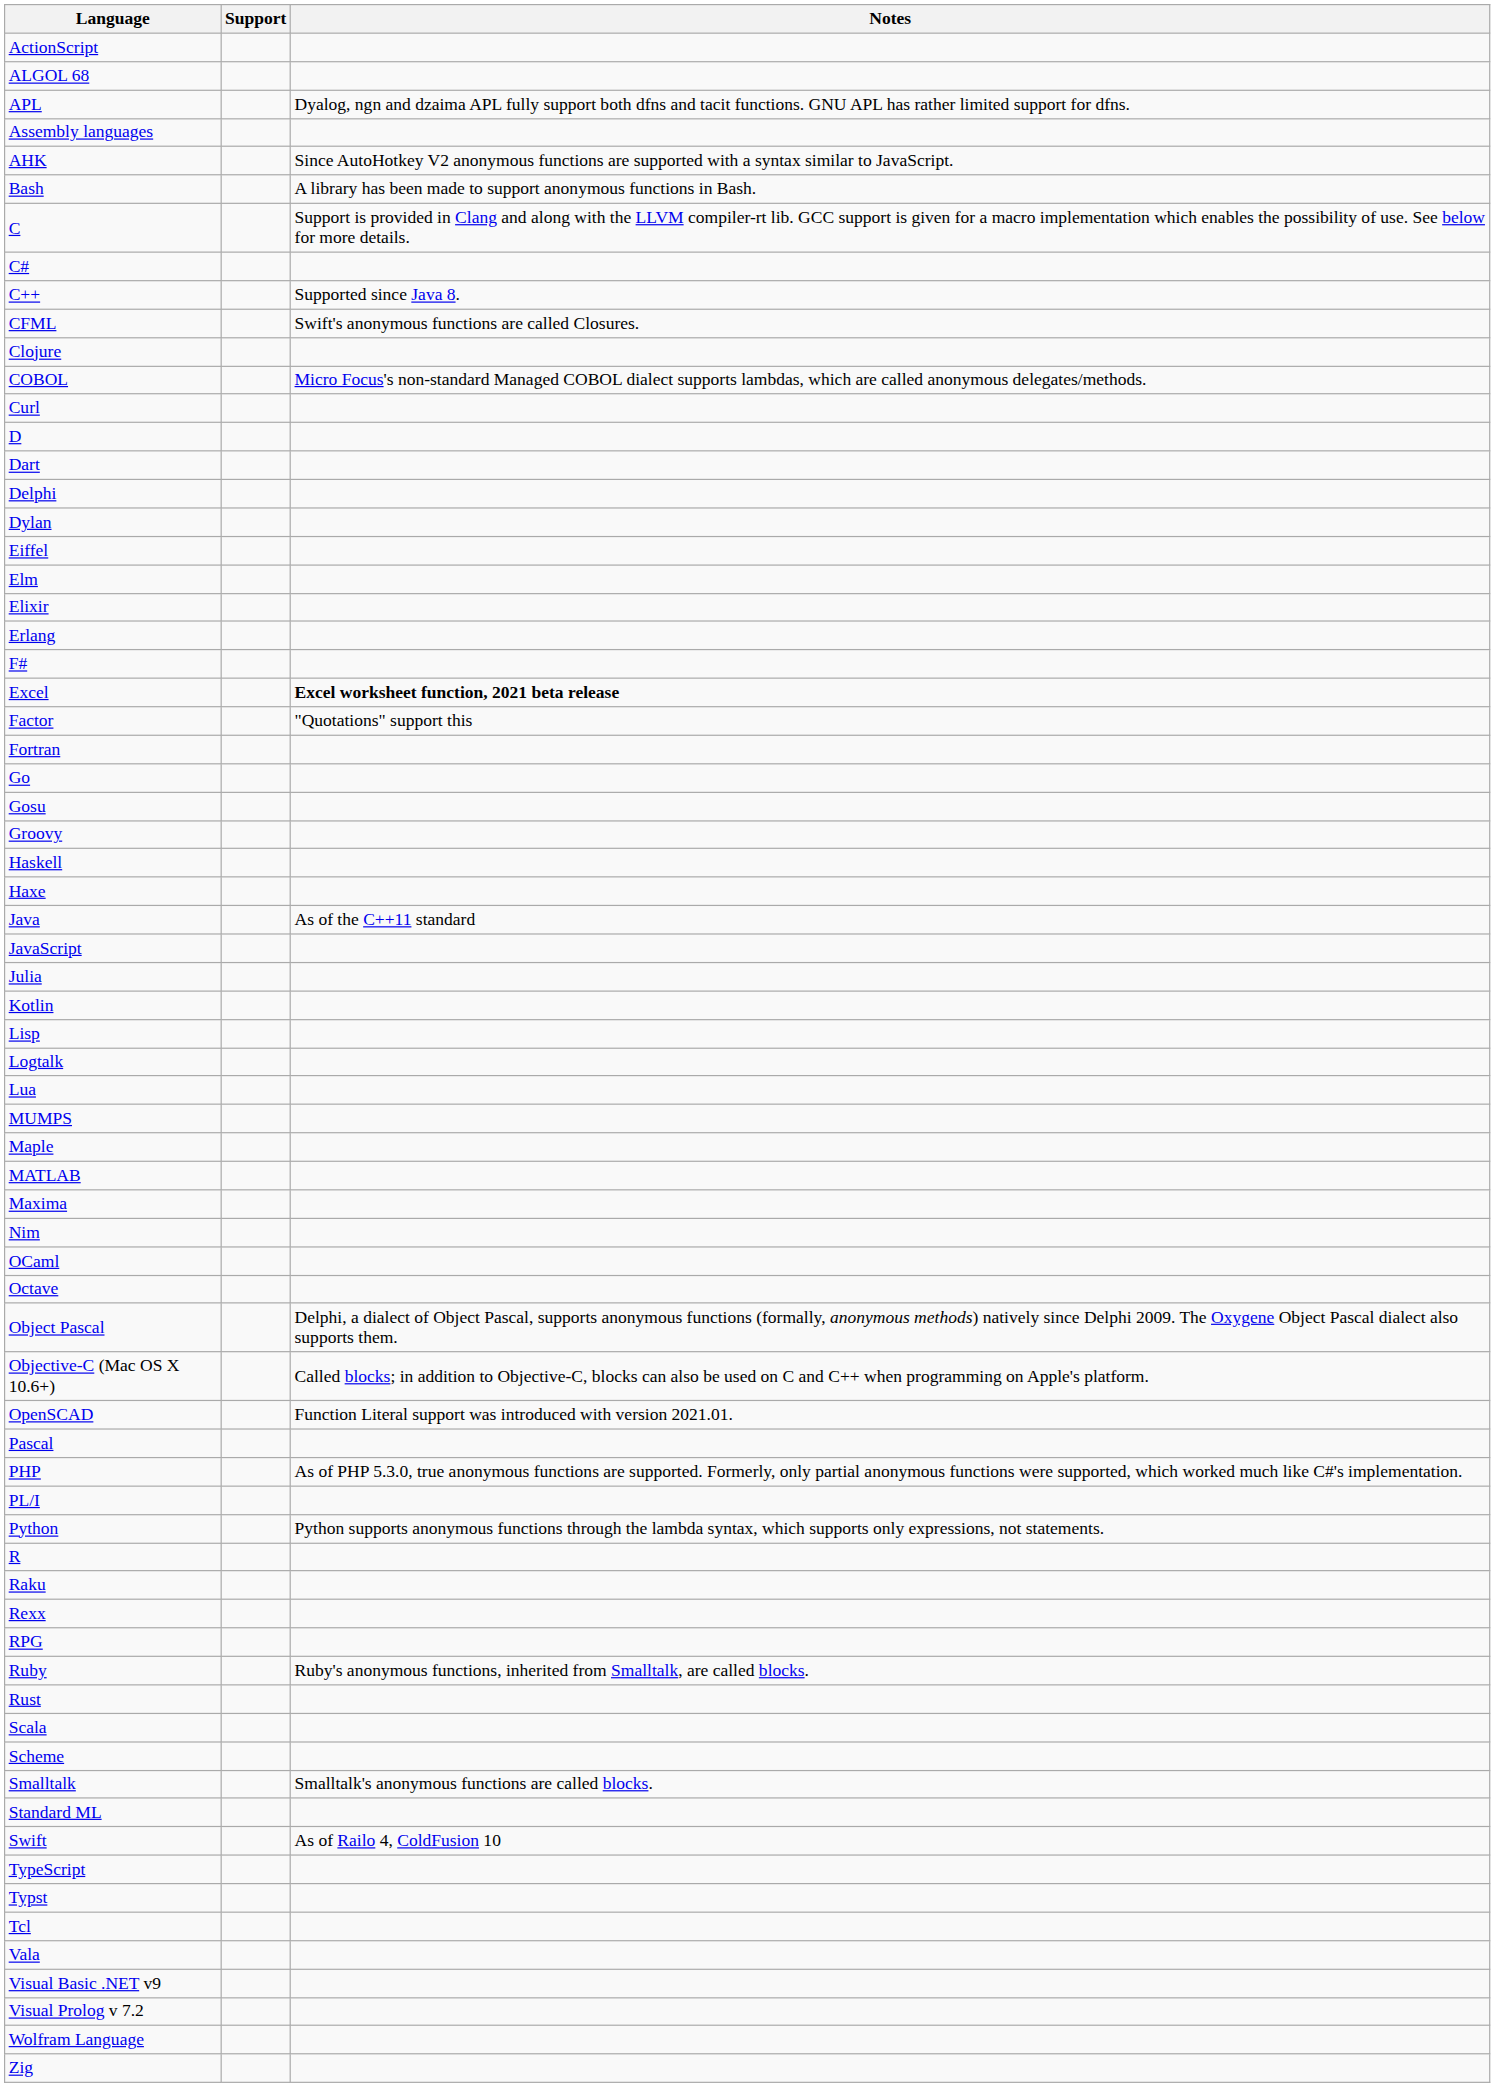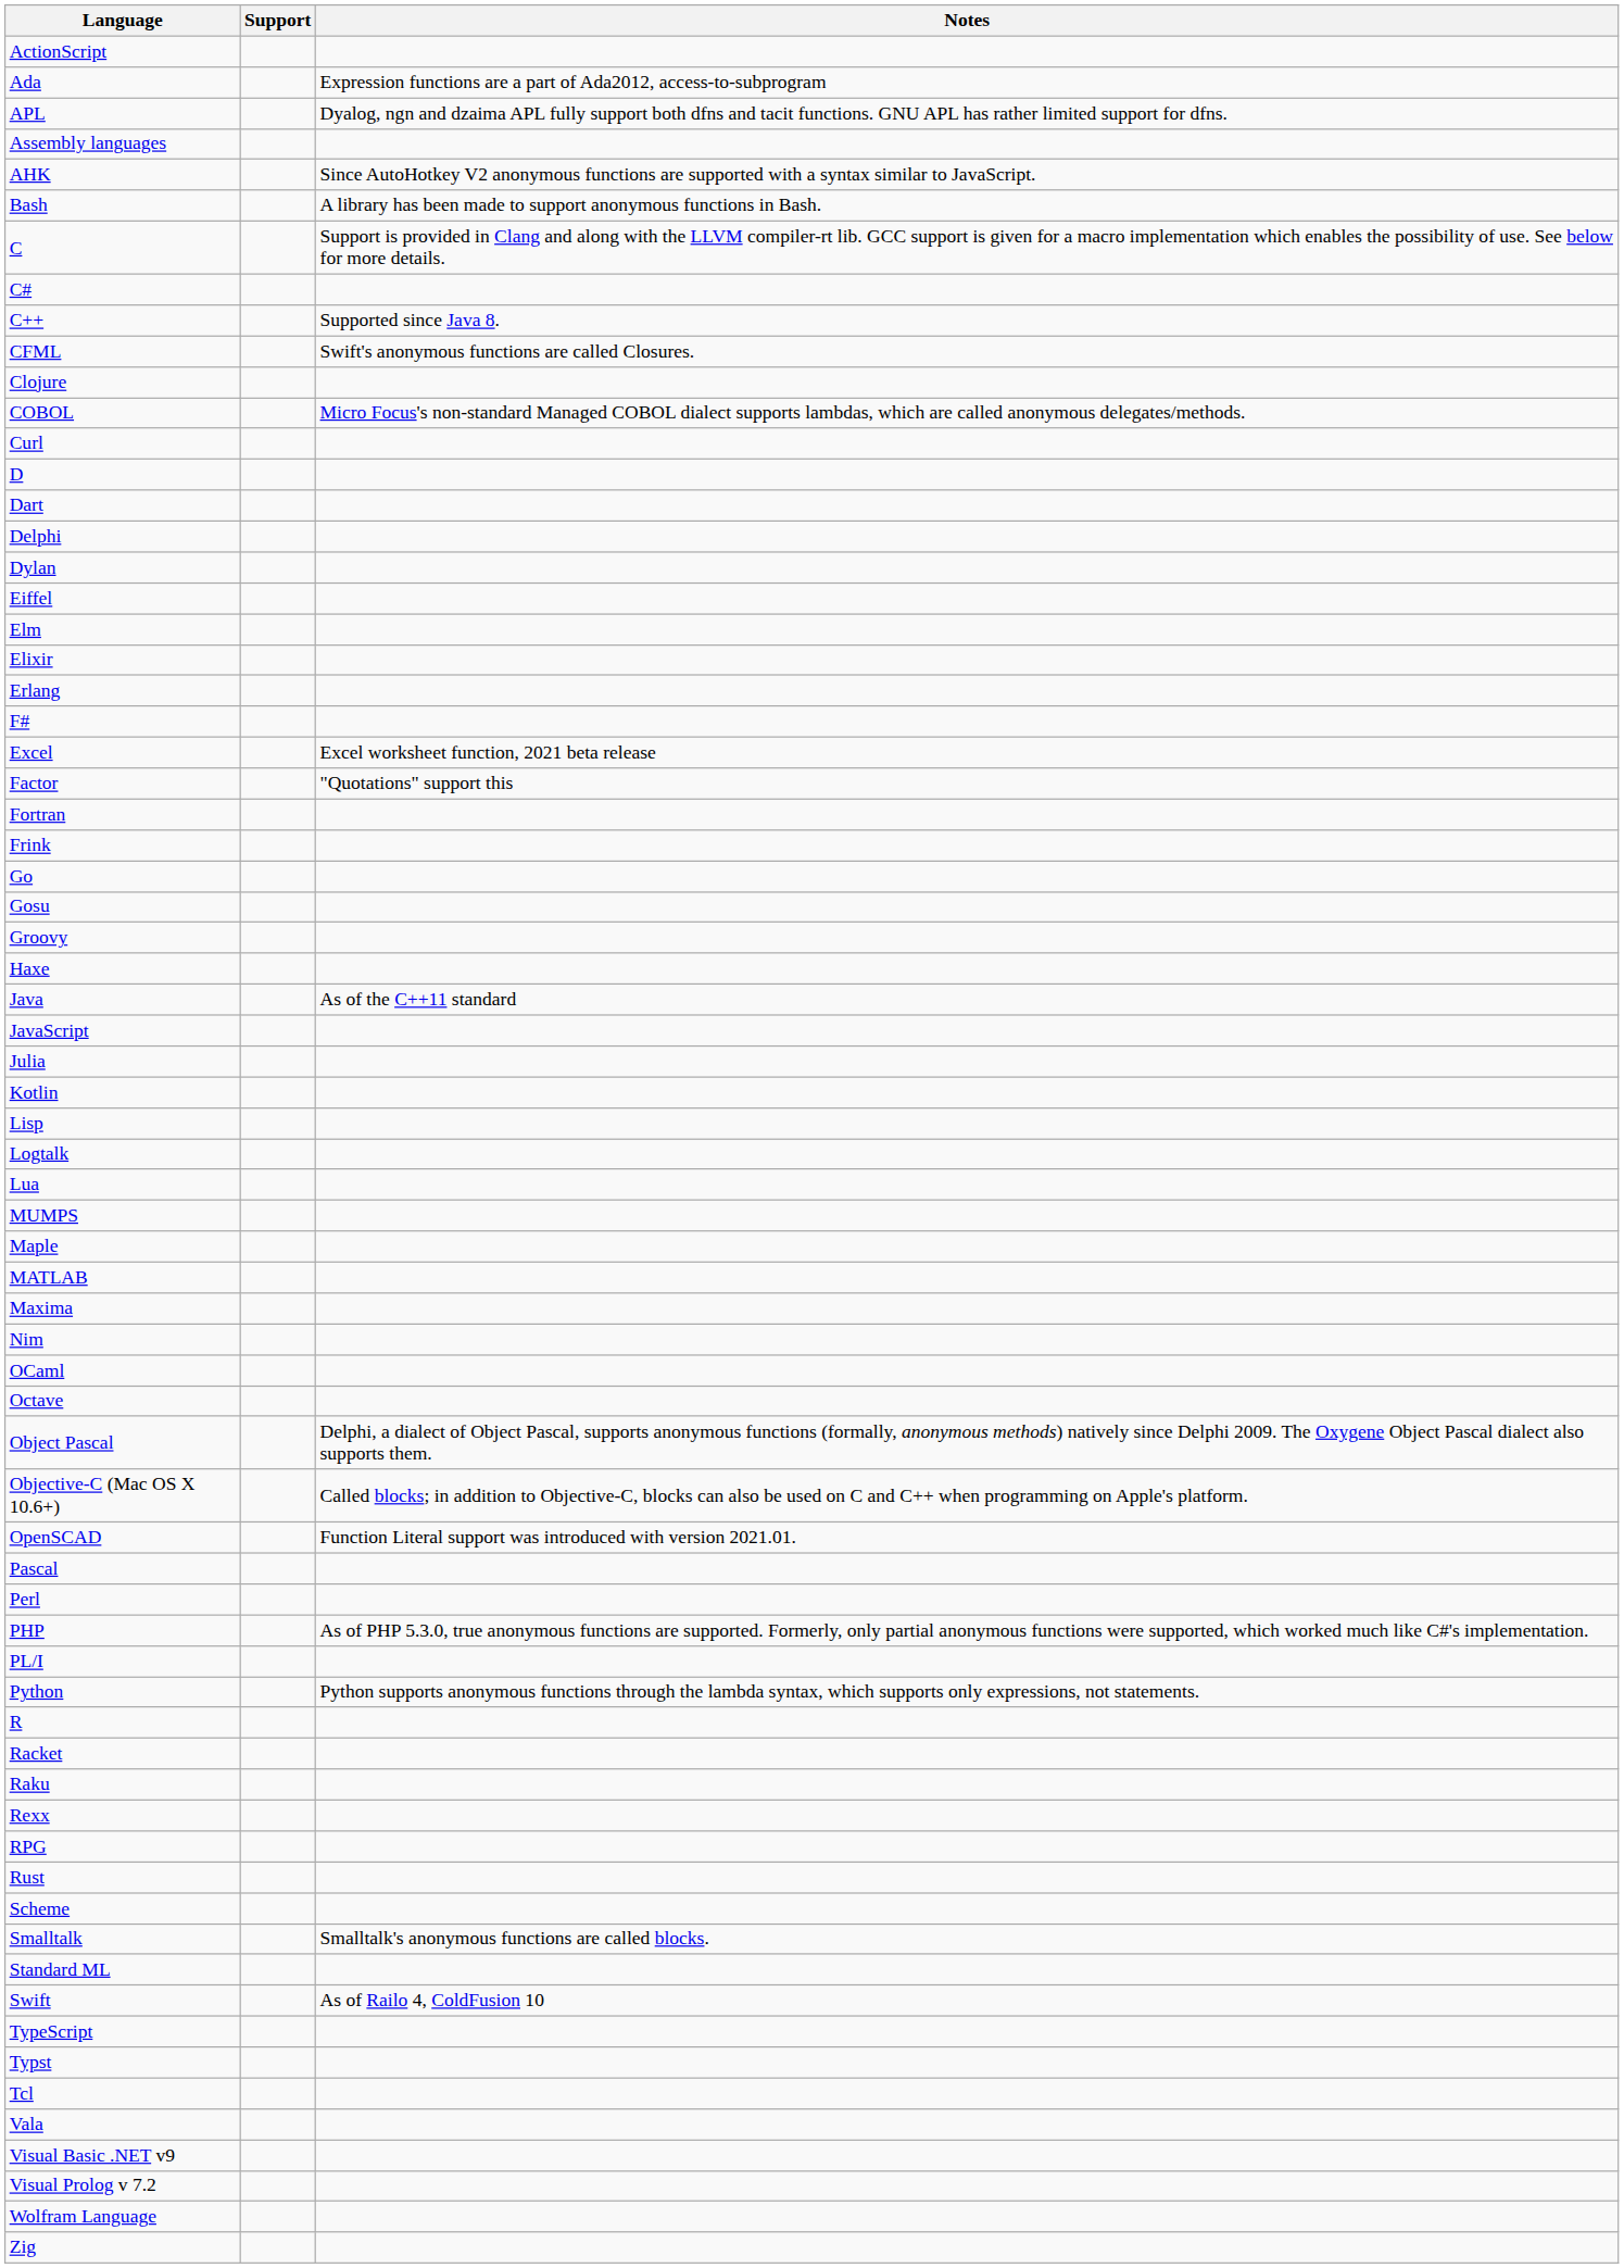+ row: Ada | Expression functions are a part of Ada2012, access-to-subprogram
- row: ALGOL 68
Excel | Notes: bold -> normal
+ row: Frink
- row: Haskell
+ row: Perl
+ row: Racket
- row: Ruby | Ruby's anonymous functions, inherited from Smalltalk, are called blocks.
- row: Scala
